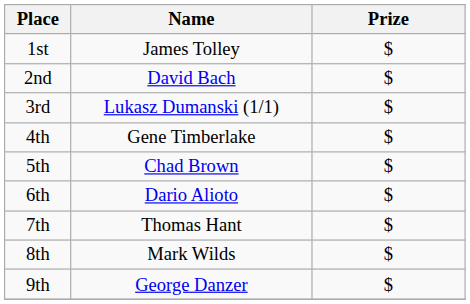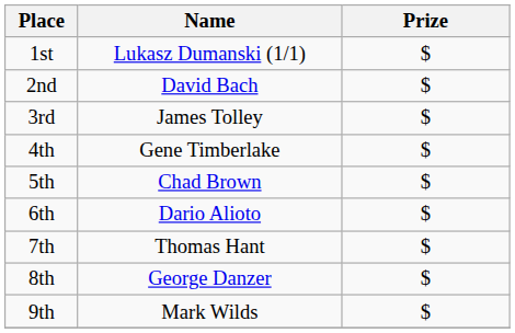1st | Name: James Tolley -> Lukasz Dumanski (1/1)
3rd | Name: Lukasz Dumanski (1/1) -> James Tolley
8th | Name: Mark Wilds -> George Danzer
9th | Name: George Danzer -> Mark Wilds
